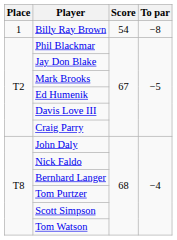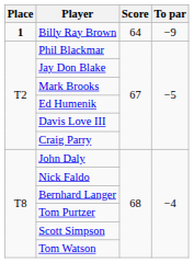Billy Ray Brown | Place: normal -> bold
Billy Ray Brown | Score: 54 -> 64
Billy Ray Brown | To par: −8 -> −9
